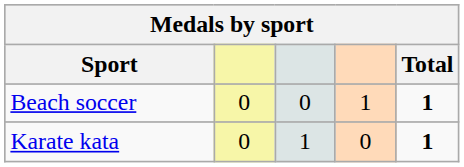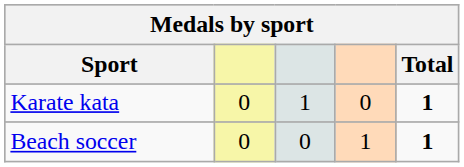rows swapped: Karate kata <-> Beach soccer
